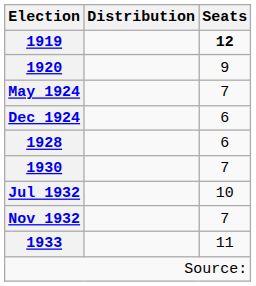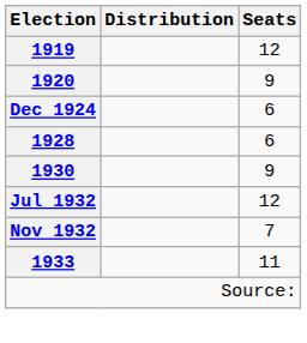1919 | Seats: bold -> normal
- row: May 1924 | 7
1930 | Seats: 7 -> 9
Jul 1932 | Seats: 10 -> 12
